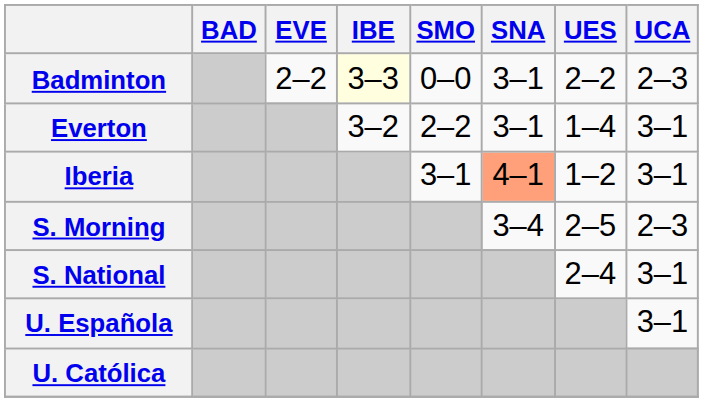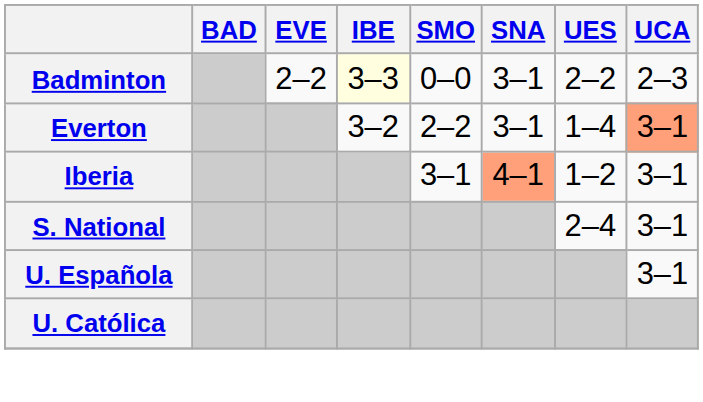Everton | UCA: no background -> lightsalmon background
- row: S. Morning | 3–4 | 2–5 | 2–3
